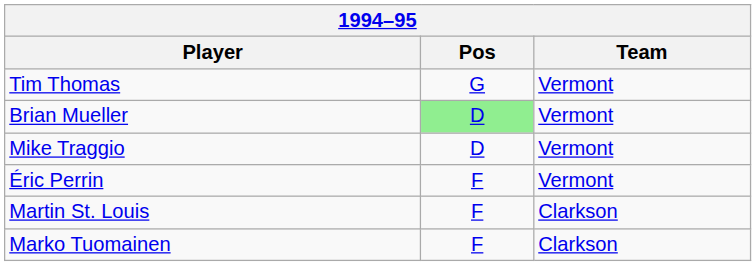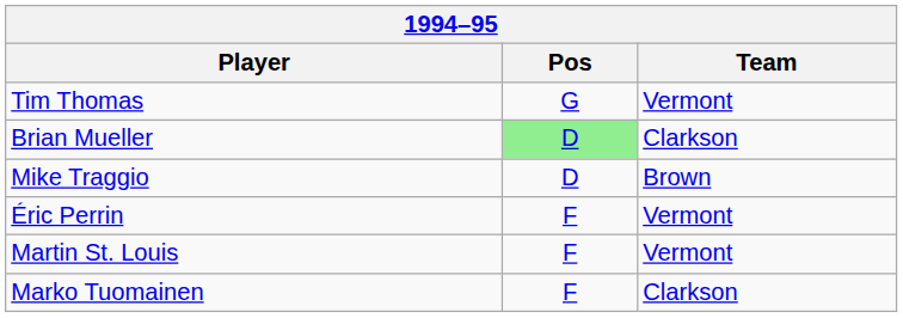Brian Mueller | Team: Vermont -> Clarkson
Mike Traggio | Team: Vermont -> Brown
Martin St. Louis | Team: Clarkson -> Vermont
